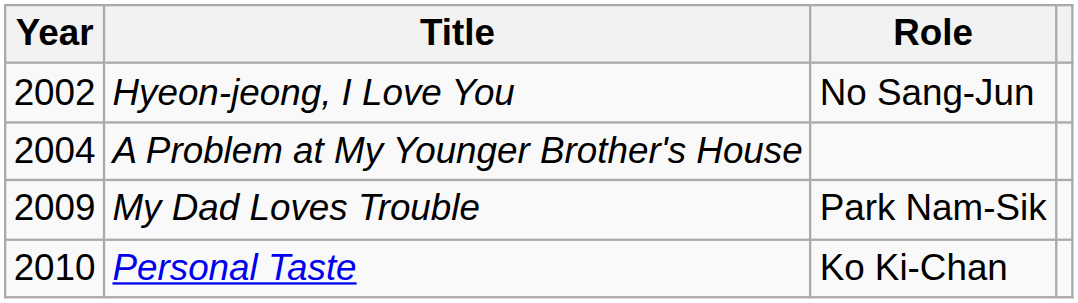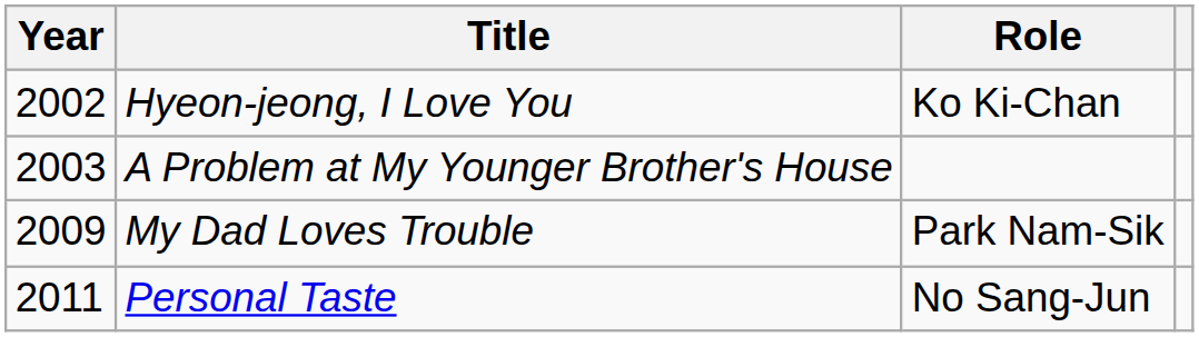Hyeon-jeong, I Love You | Role: No Sang-Jun -> Ko Ki-Chan
A Problem at My Younger Brother's House | Year: 2004 -> 2003
Personal Taste | Year: 2010 -> 2011
Personal Taste | Role: Ko Ki-Chan -> No Sang-Jun
